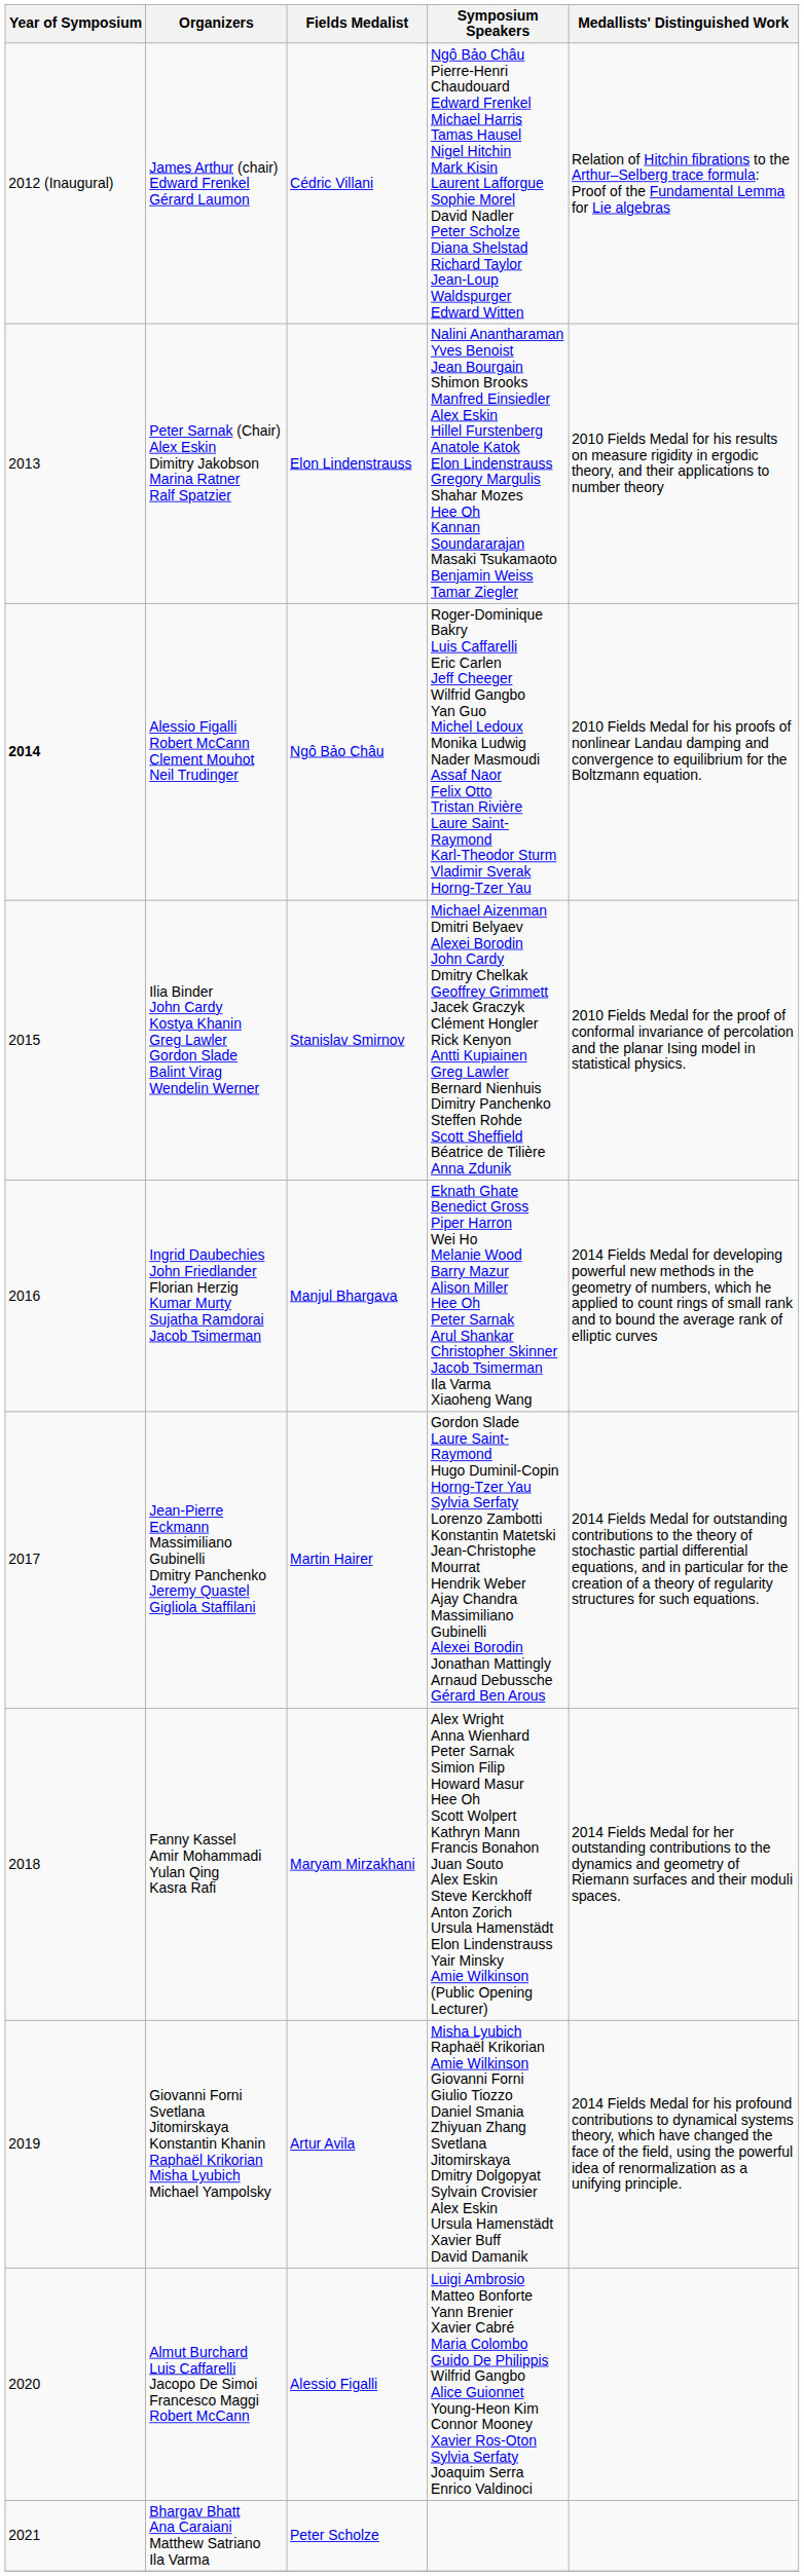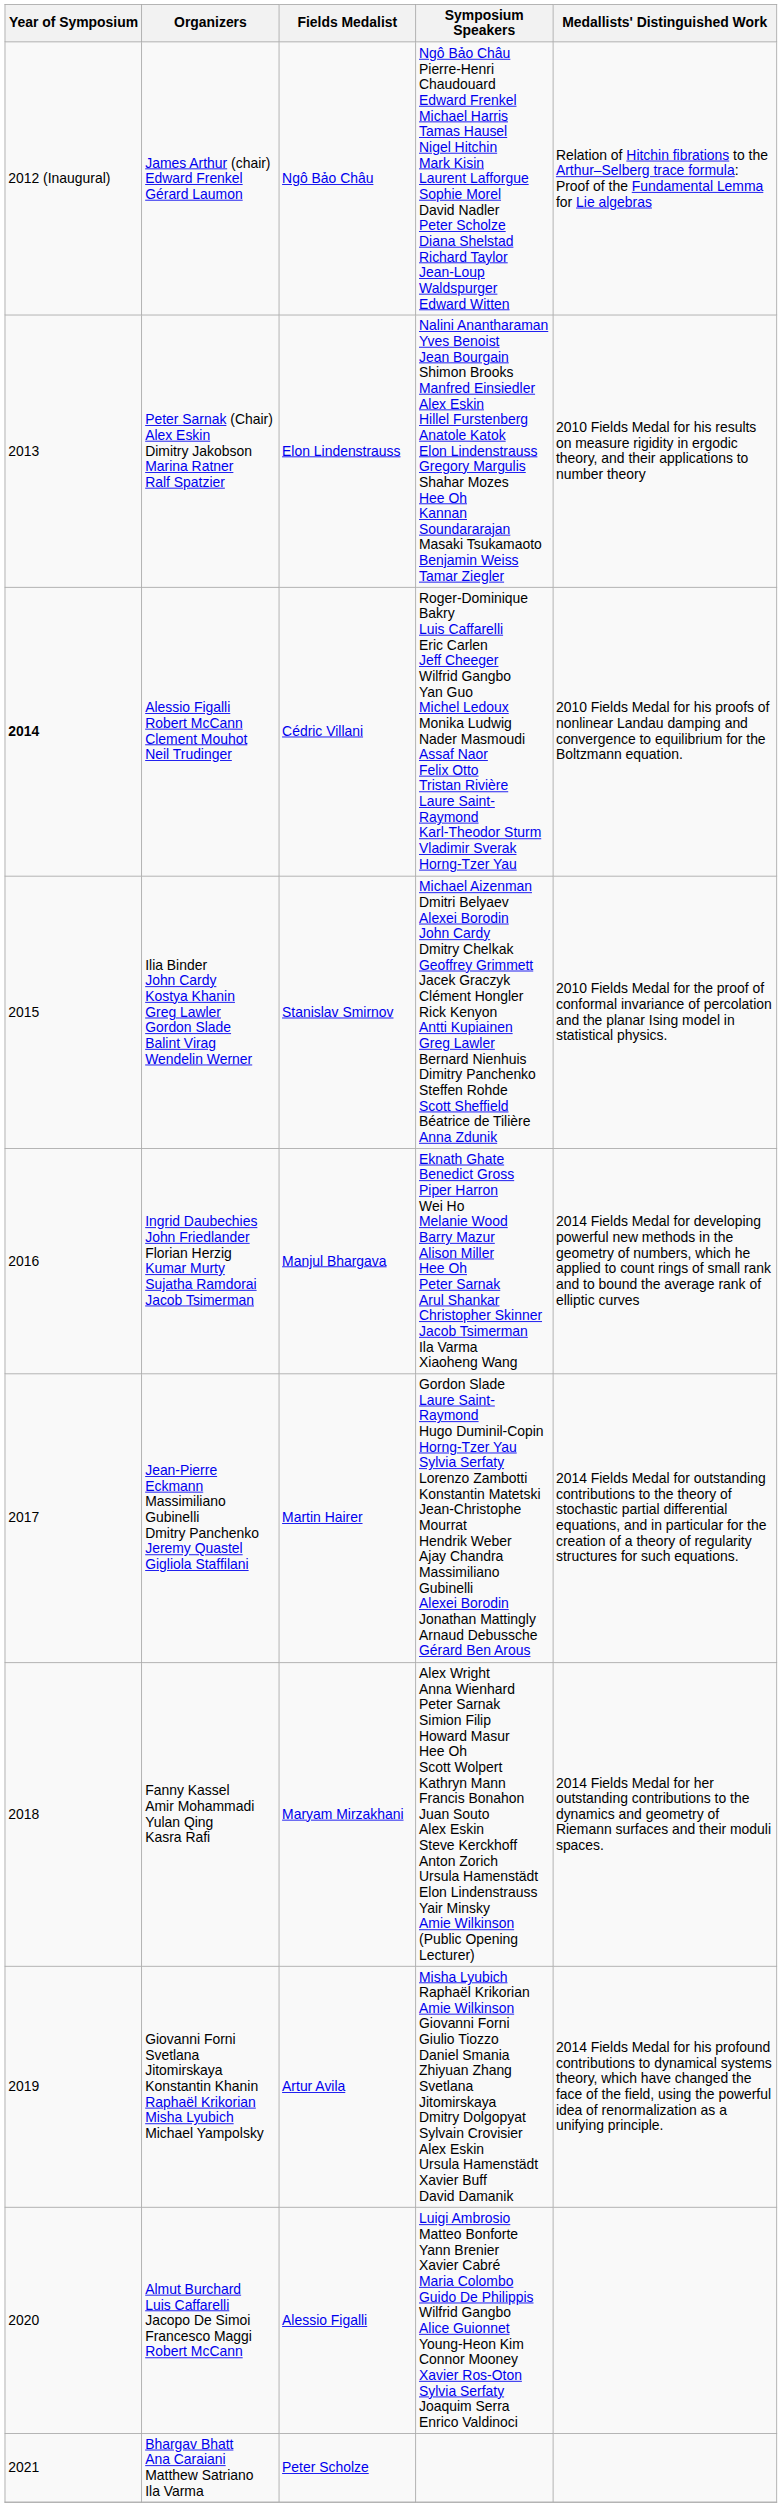James Arthur (chair) Edward Frenkel Gérard Laumon | Fields Medalist: Cédric Villani -> Ngô Bảo Châu
Alessio Figalli Robert McCann Clement Mouhot Neil Trudinger | Fields Medalist: Ngô Bảo Châu -> Cédric Villani
